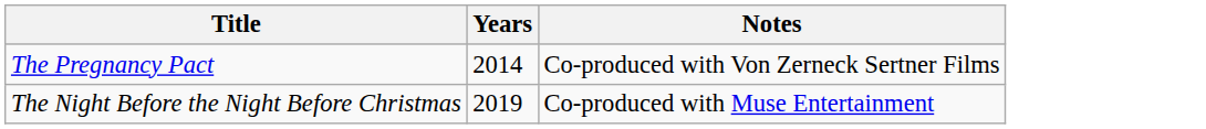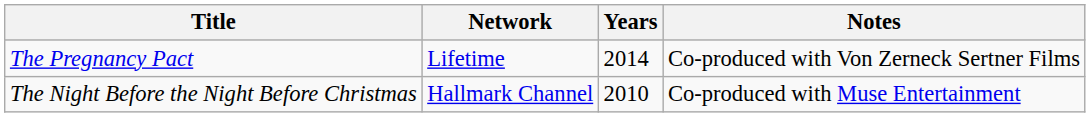+ column: Network | Lifetime | Hallmark Channel
The Night Before the Night Before Christmas | Years: 2019 -> 2010
